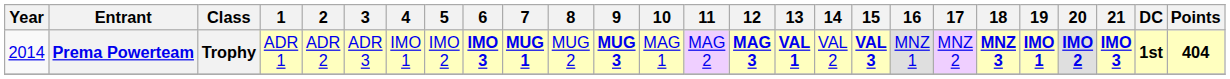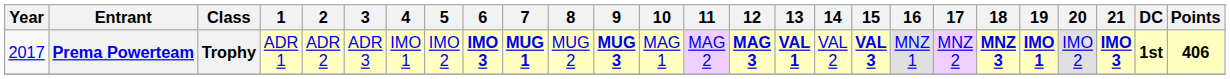Prema Powerteam | Year: 2014 -> 2017
Prema Powerteam | 20: bold -> normal
Prema Powerteam | Points: 404 -> 406
